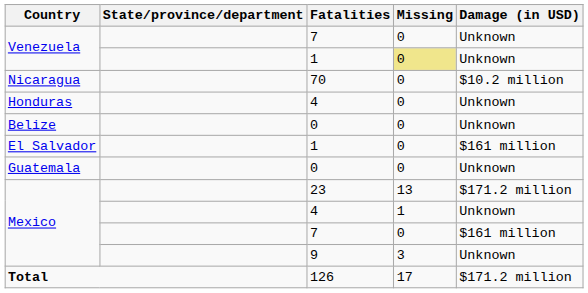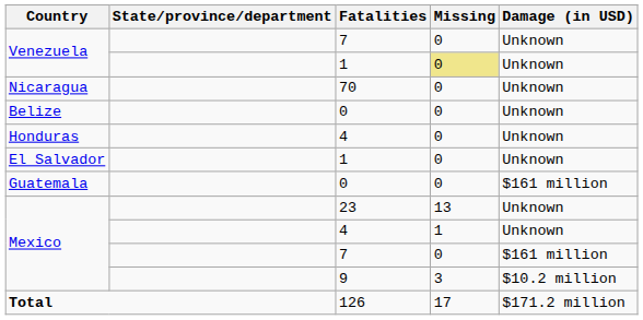Nicaragua | Damage (in USD): $10.2 million -> Unknown
rows swapped: Honduras <-> Belize
El Salvador | Damage (in USD): $161 million -> Unknown
Guatemala | Damage (in USD): Unknown -> $161 million
Mexico / 23 | Damage (in USD): $171.2 million -> Unknown
Mexico / 9 | Damage (in USD): Unknown -> $10.2 million
